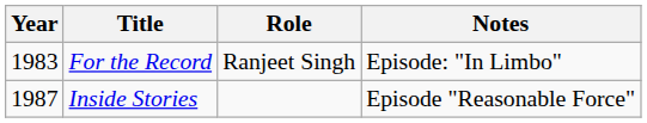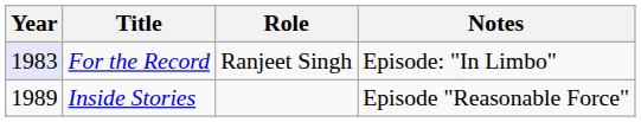For the Record | Year: no background -> lavender background
Inside Stories | Year: 1987 -> 1989
